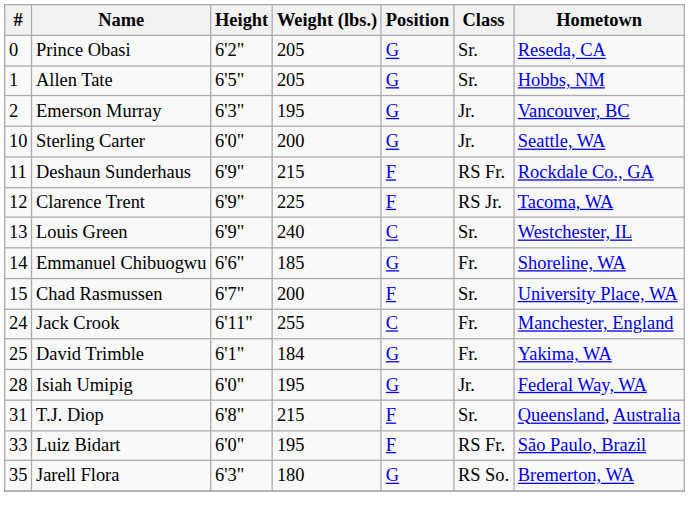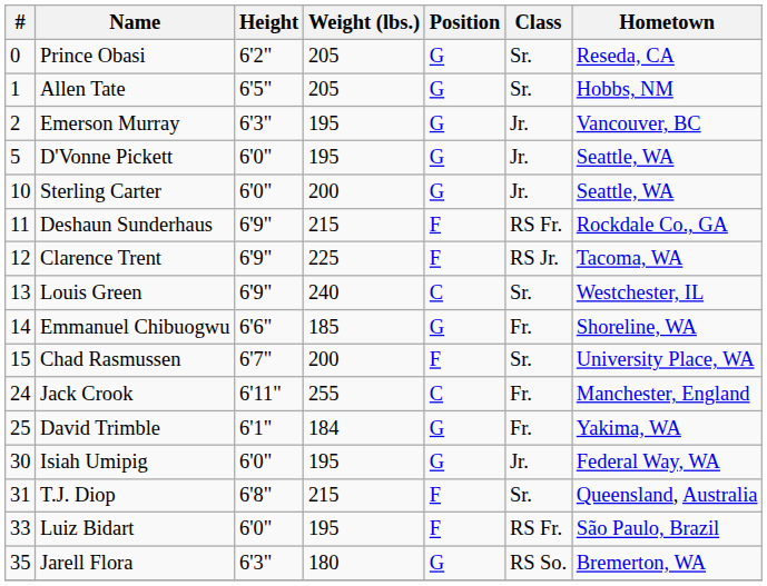+ row: 5 | D'Vonne Pickett | 6'0" | 195 | G | Jr. | Seattle, WA
Isiah Umipig | #: 28 -> 30
